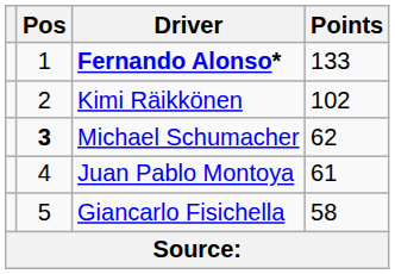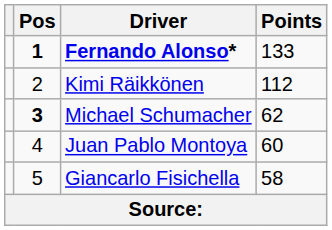Fernando Alonso* | Pos: normal -> bold
Kimi Räikkönen | Points: 102 -> 112
Juan Pablo Montoya | Points: 61 -> 60
